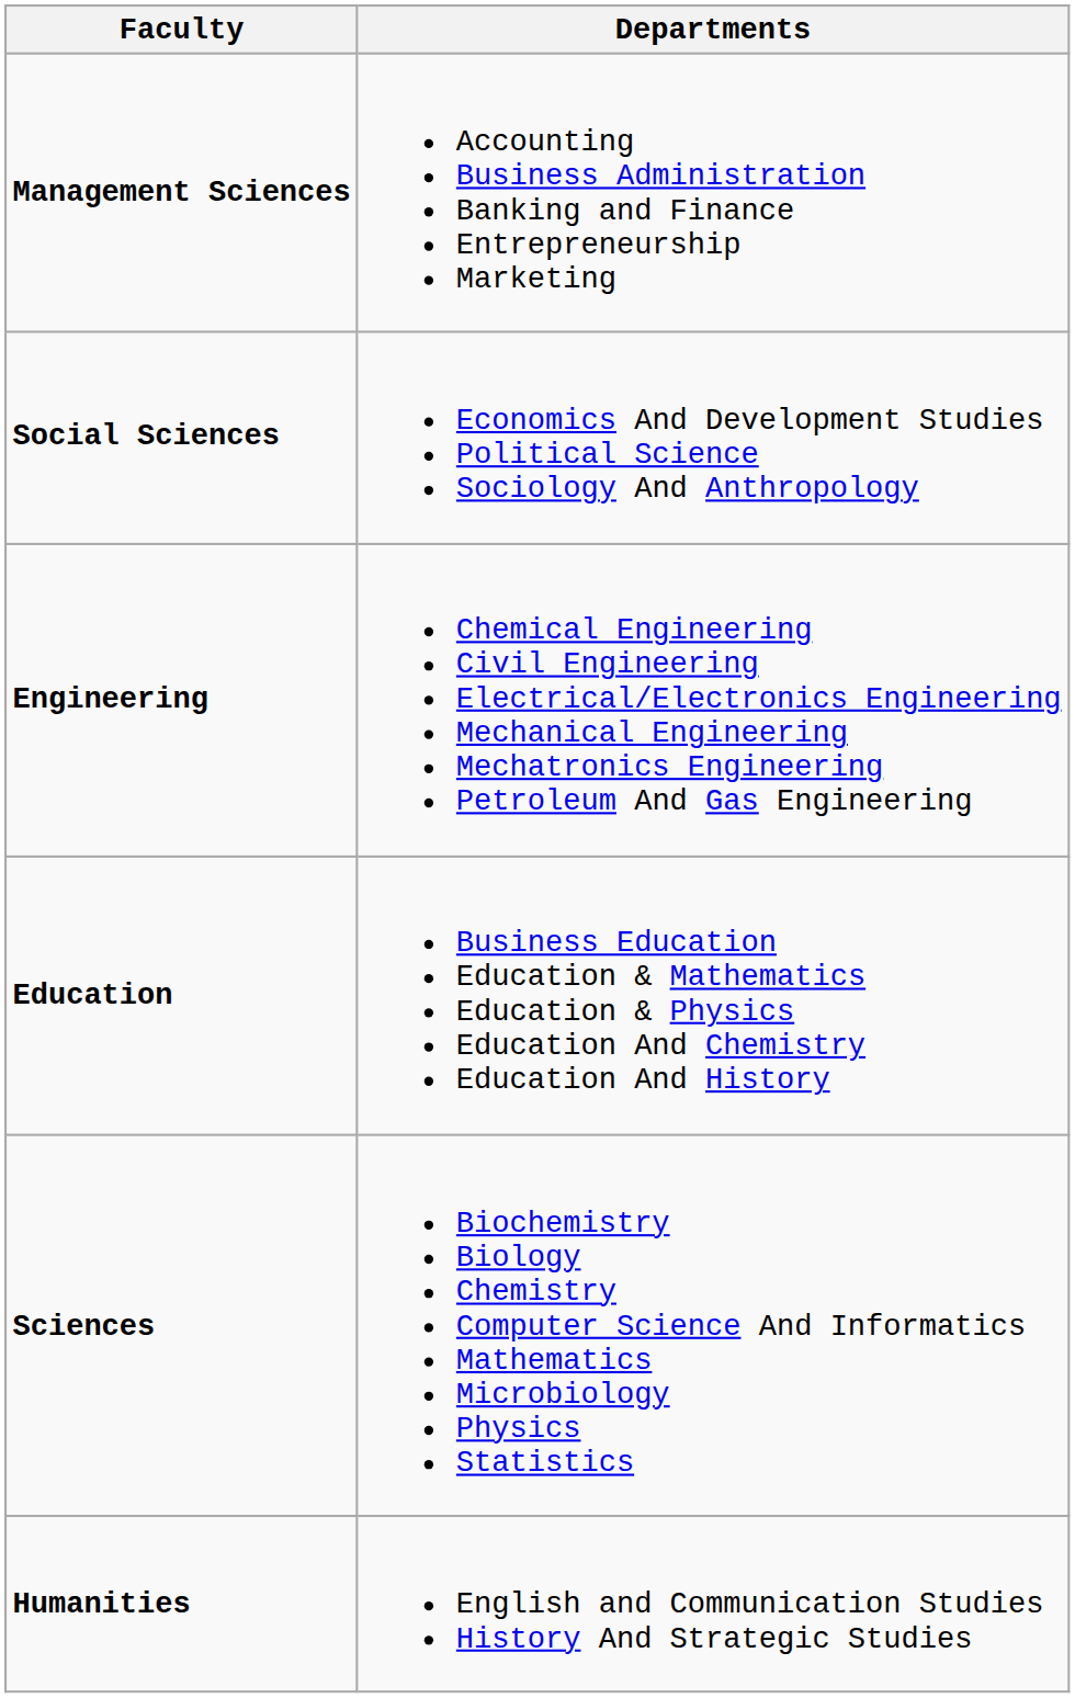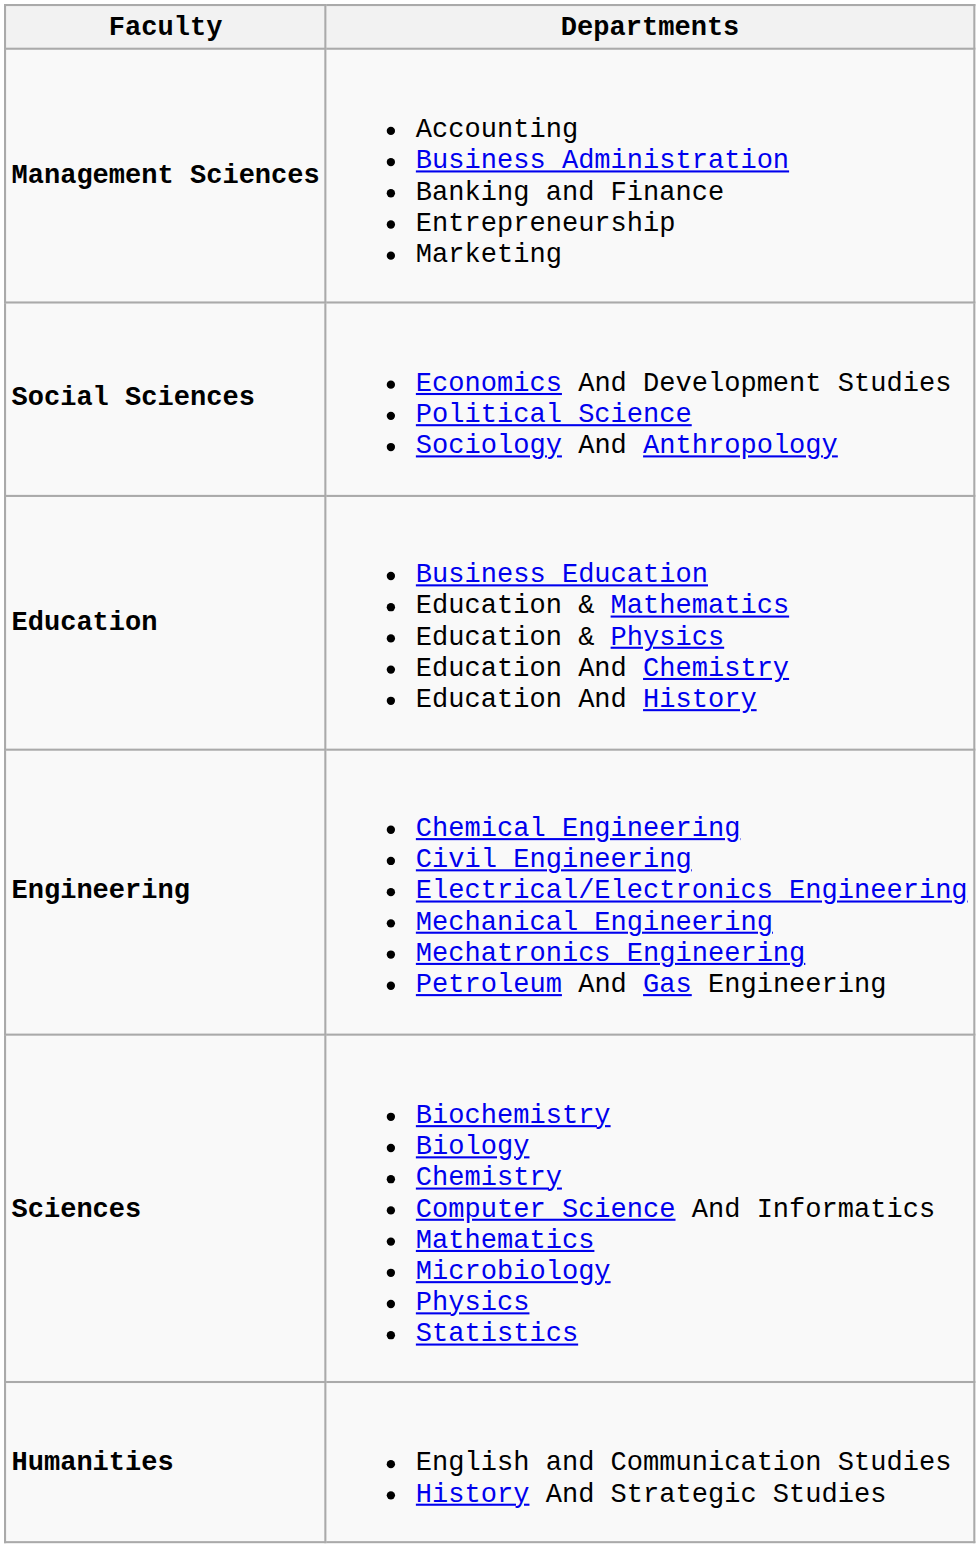rows swapped: Education <-> Engineering
